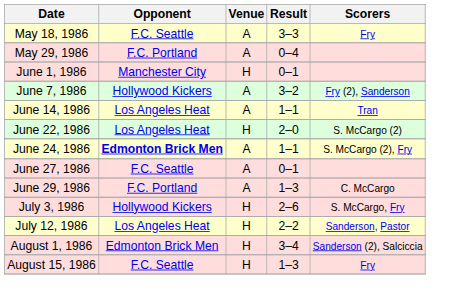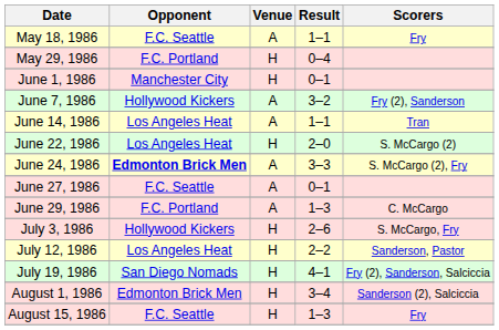May 18, 1986 | Result: 3–3 -> 1–1
May 29, 1986 | Venue: A -> H
June 24, 1986 | Result: 1–1 -> 3–3
+ row: July 19, 1986 | San Diego Nomads | H | 4–1 | Fry (2), Sanderson, Salciccia
